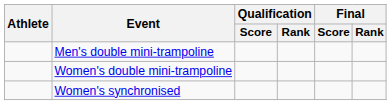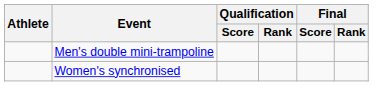- row: Women's double mini-trampoline
